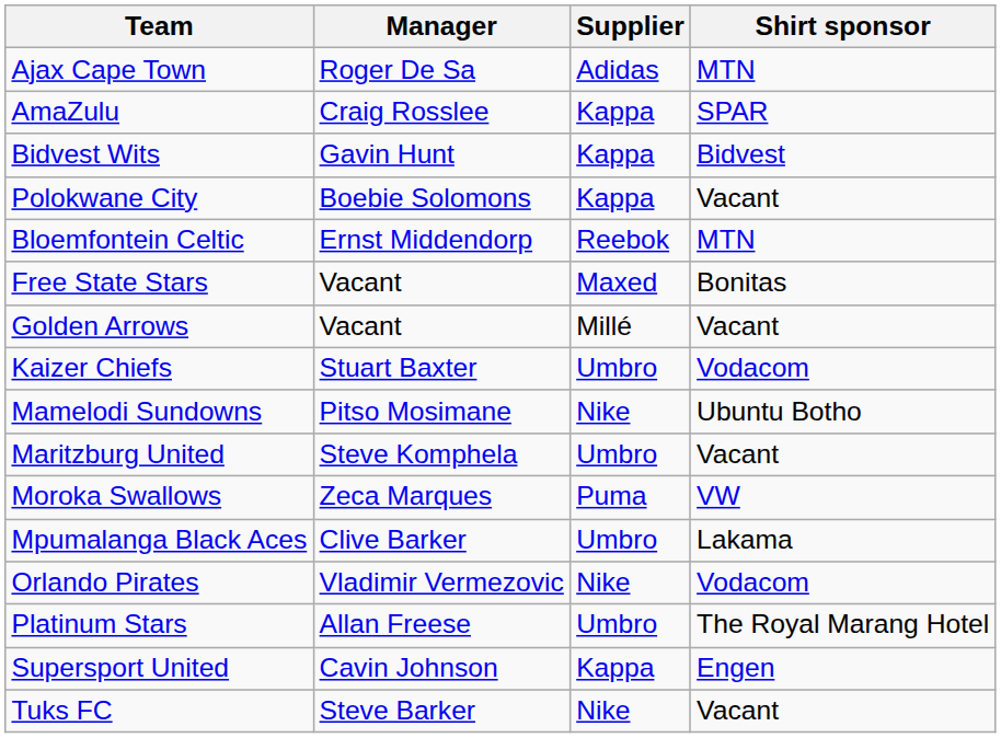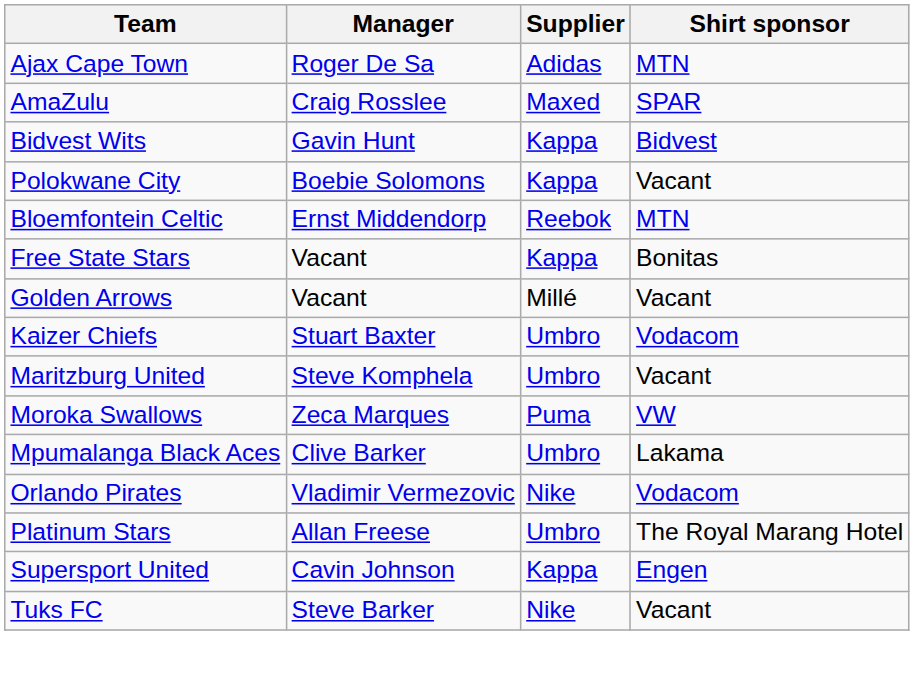AmaZulu | Supplier: Kappa -> Maxed
Free State Stars | Supplier: Maxed -> Kappa
- row: Mamelodi Sundowns | Pitso Mosimane | Nike | Ubuntu Botho
